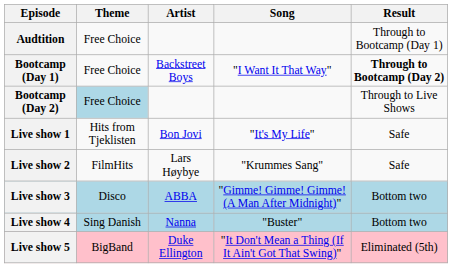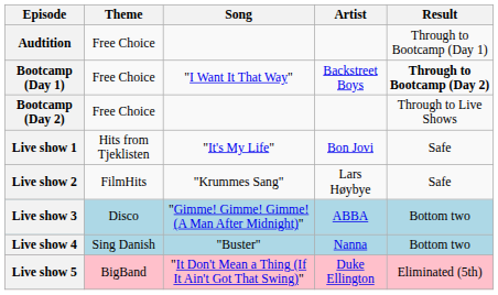columns swapped: Song <-> Artist
Bootcamp (Day 2) | Theme: lightblue background -> no background
